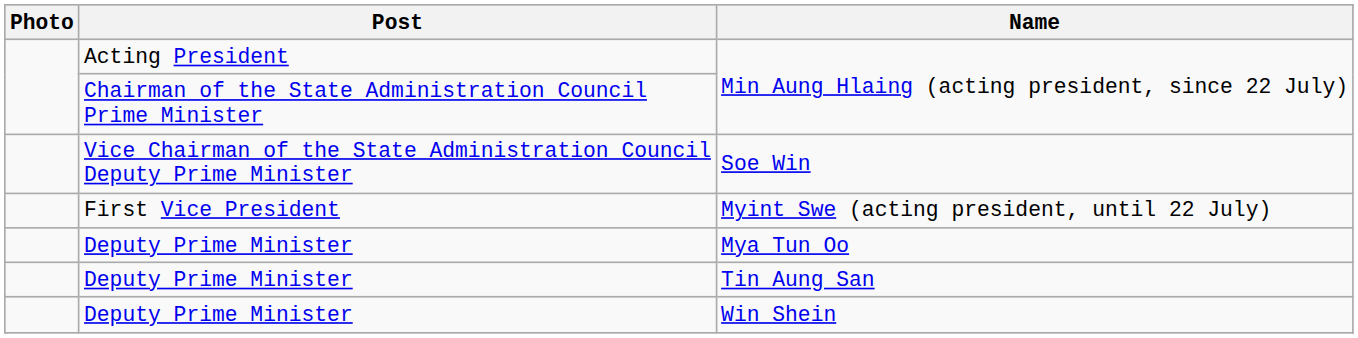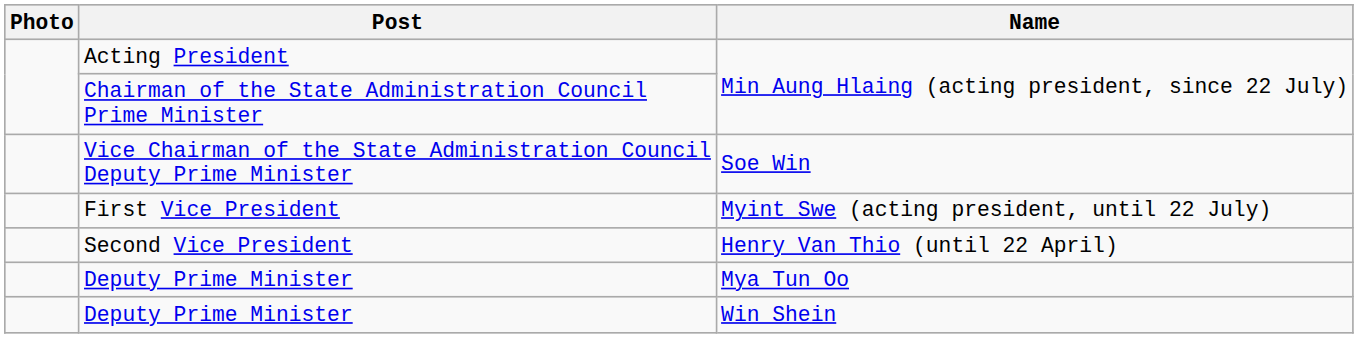+ row: Second Vice President | Henry Van Thio (until 22 April)
- row: Deputy Prime Minister | Tin Aung San
